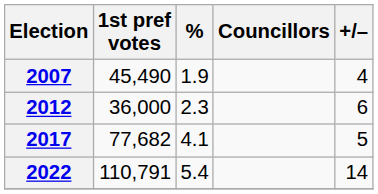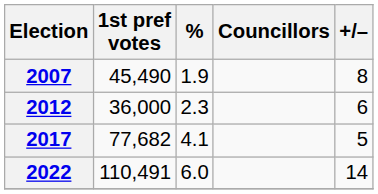2007 | +/–: 4 -> 8
2022 | 1st pref votes: 110,791 -> 110,491
2022 | %: 5.4 -> 6.0
